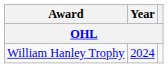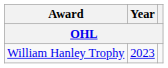William Hanley Trophy | Year: 2024 -> 2023
